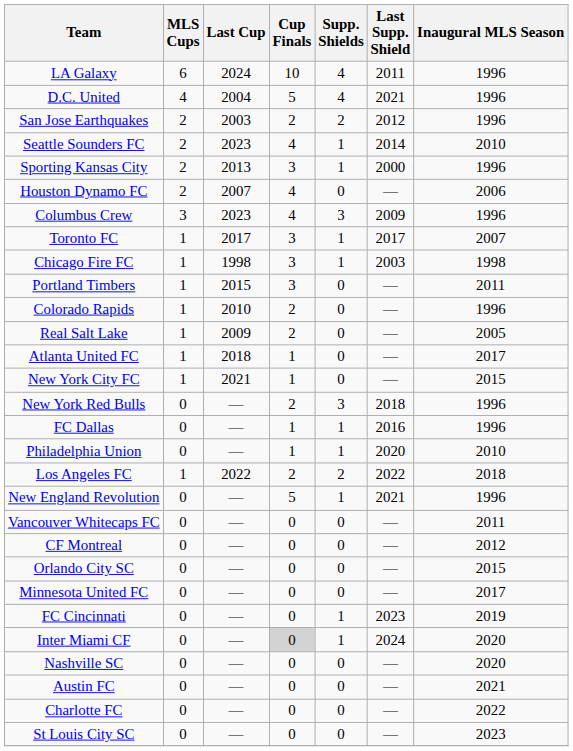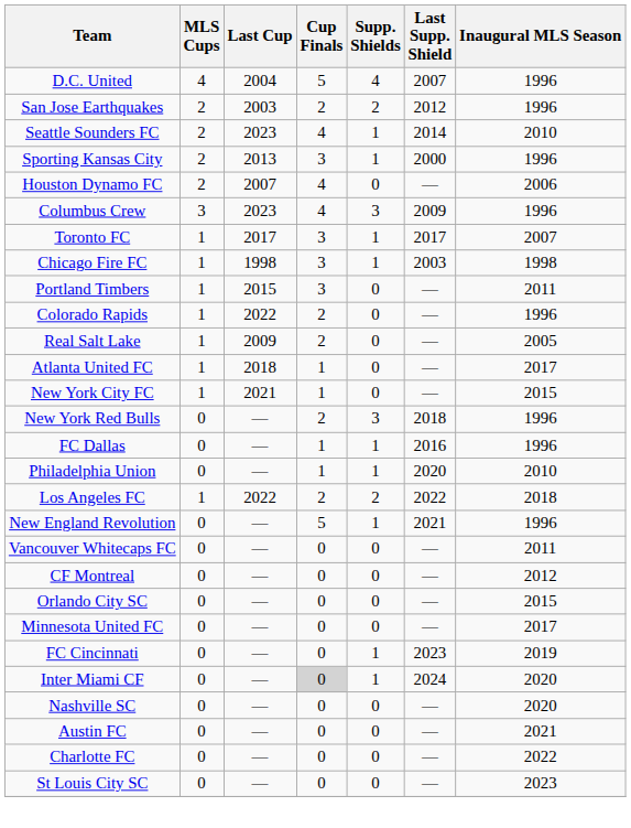- row: LA Galaxy | 6 | 2024 | 10 | 4 | 2011 | 1996
D.C. United | Last Supp. Shield: 2021 -> 2007
Colorado Rapids | Last Cup: 2010 -> 2022
